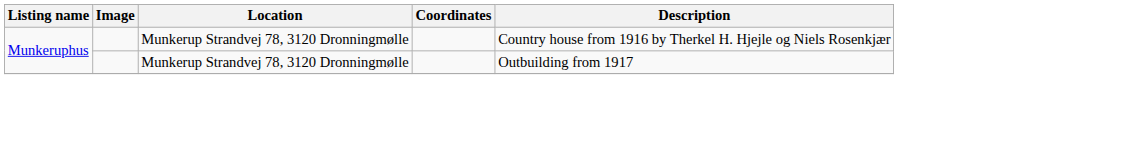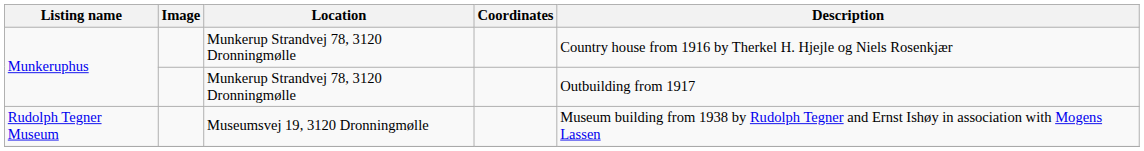+ row: Rudolph Tegner Museum | Museumsvej 19, 3120 Dronningmølle | Museum building from 1938 by Rudolph Tegner and Ernst Ishøy in association with Mogens Lassen
